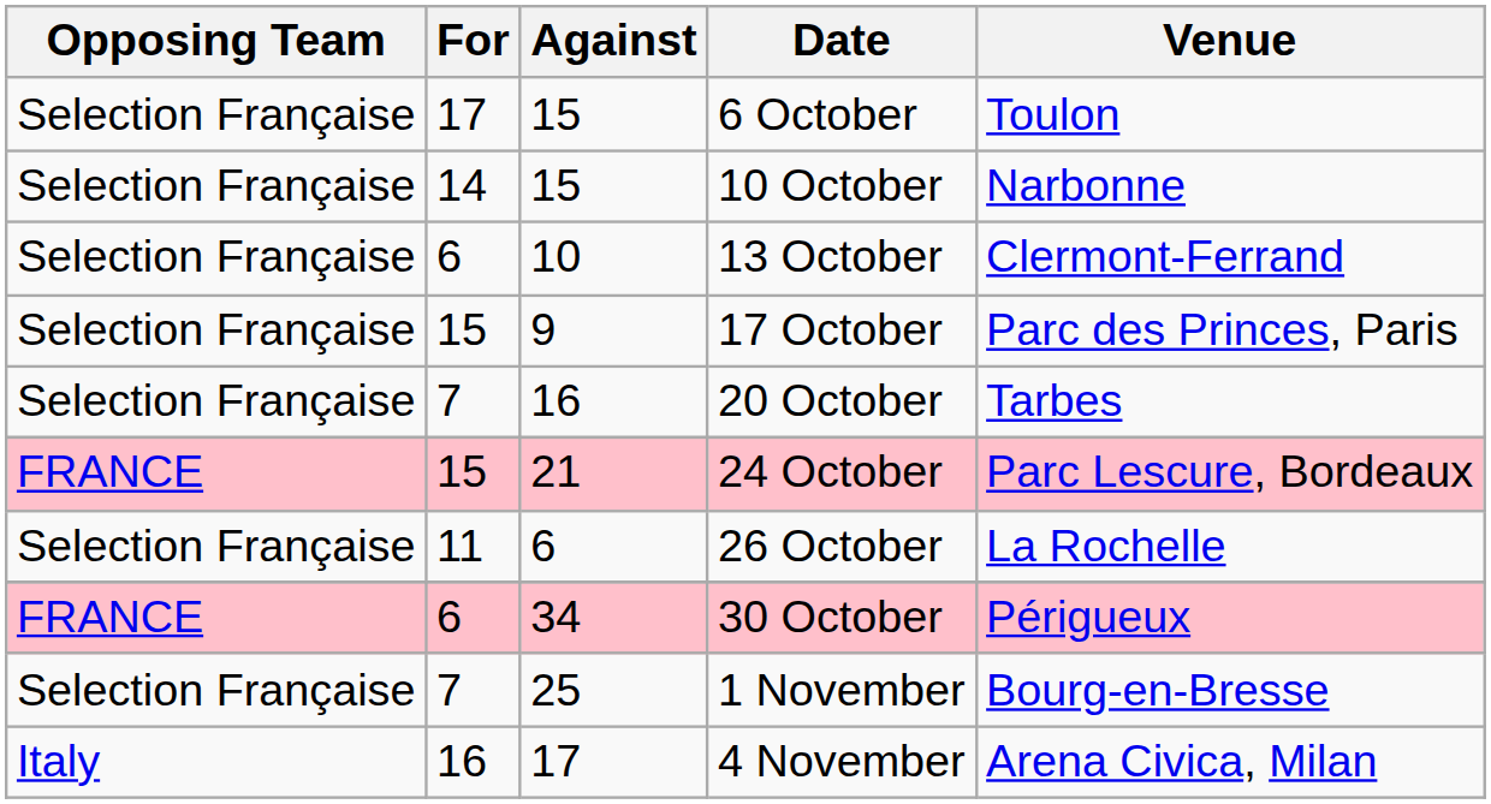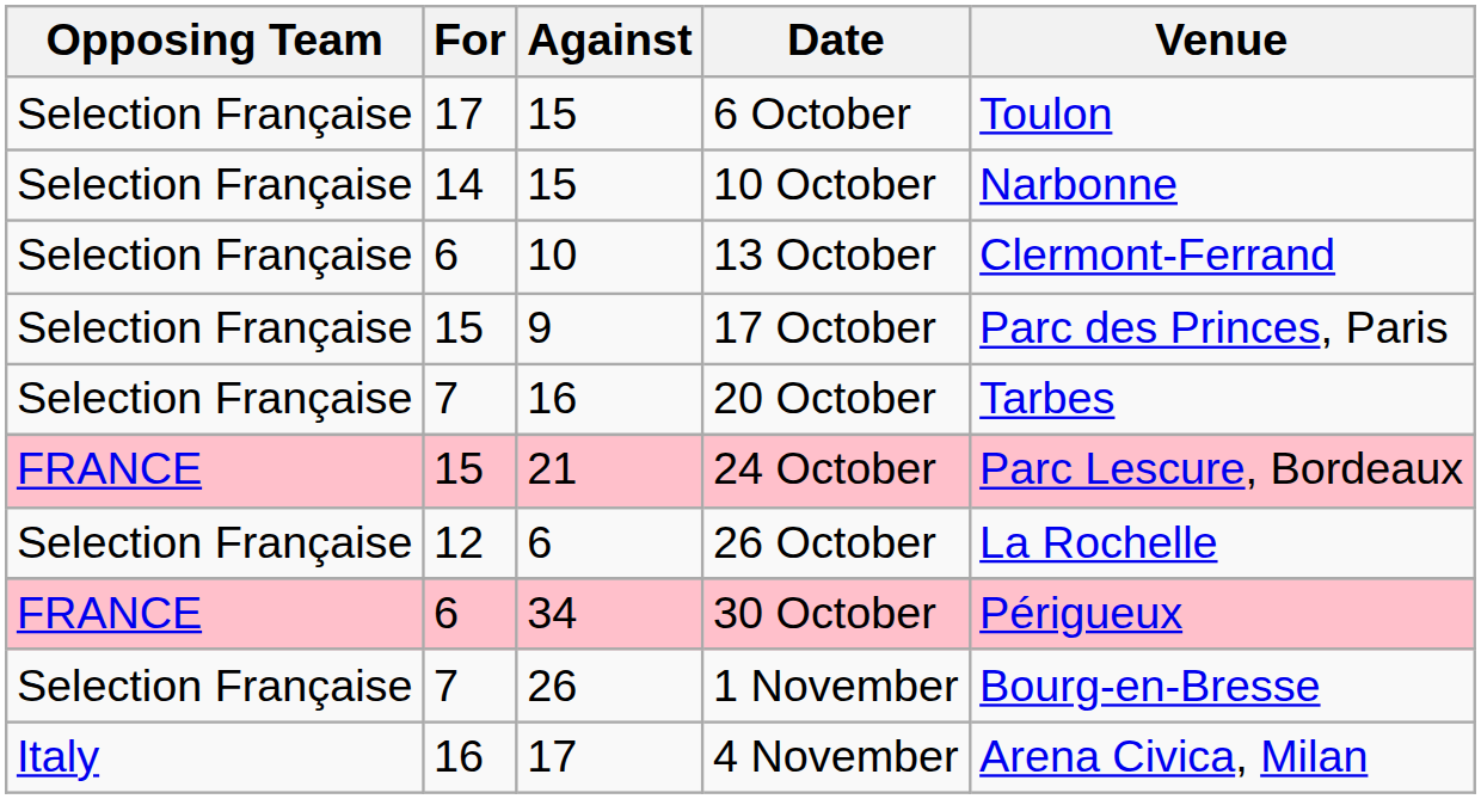26 October | For: 11 -> 12
1 November | Against: 25 -> 26
